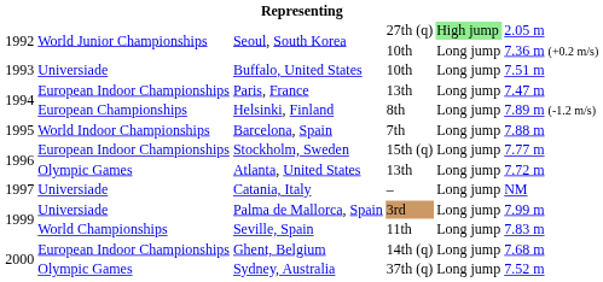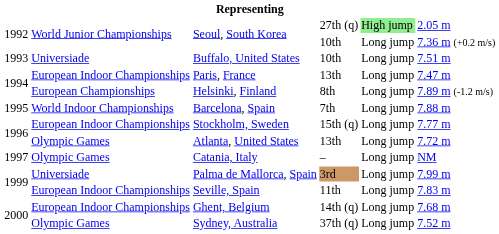Catania, Italy | column 2: Universiade -> Olympic Games
Seville, Spain | column 2: World Championships -> European Indoor Championships
